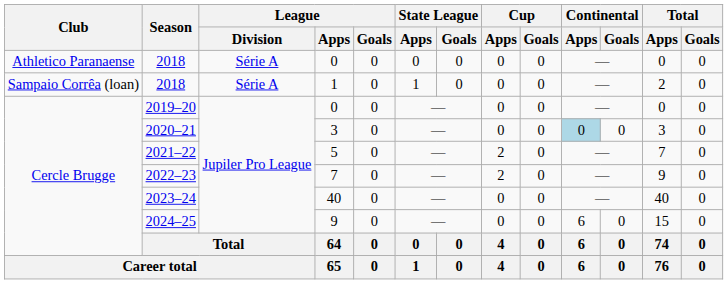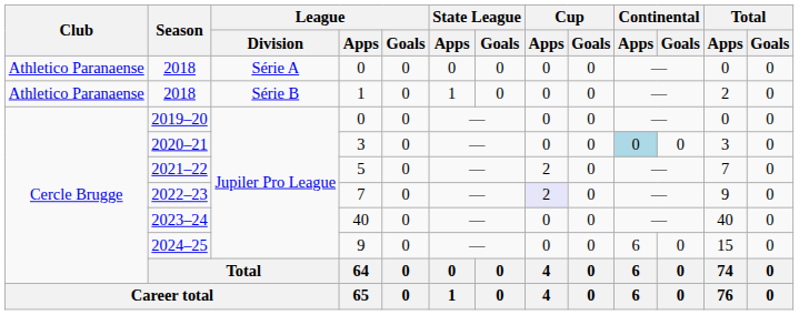2018 / 1 | Club: Sampaio Corrêa (loan) -> Athletico Paranaense
2018 / 1 | League / Division: Série A -> Série B
2022–23 | Cup / Apps: no background -> lavender background
